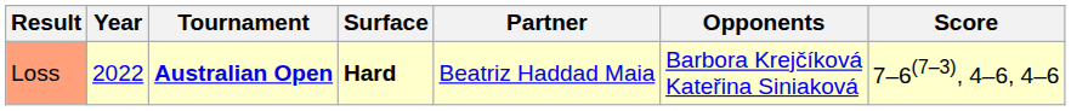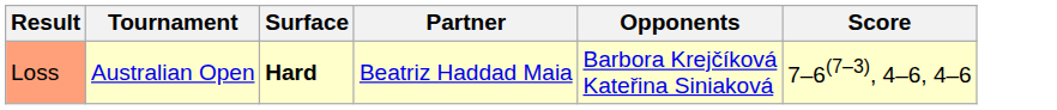- column: Year | 2022
Loss | Tournament: bold -> normal
